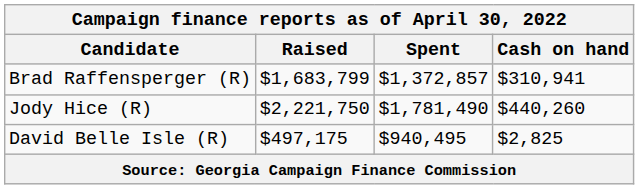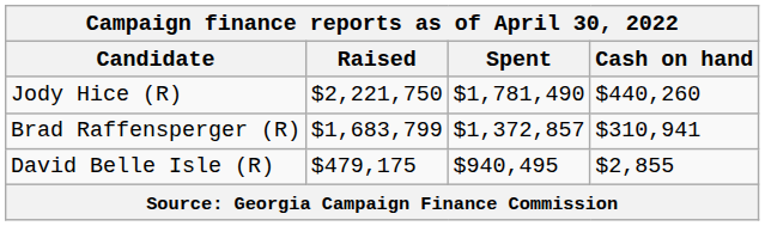rows swapped: Brad Raffensperger (R) <-> Jody Hice (R)
David Belle Isle (R) | Raised: $497,175 -> $479,175
David Belle Isle (R) | Cash on hand: $2,825 -> $2,855
